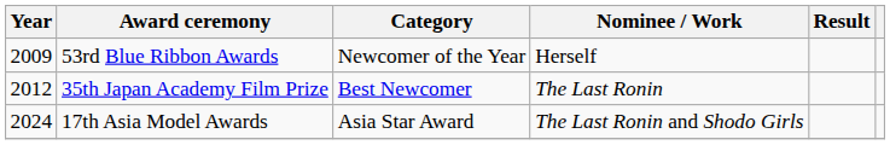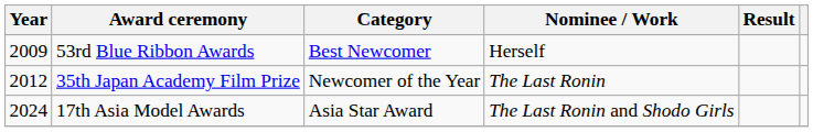53rd Blue Ribbon Awards | Category: Newcomer of the Year -> Best Newcomer
35th Japan Academy Film Prize | Category: Best Newcomer -> Newcomer of the Year
